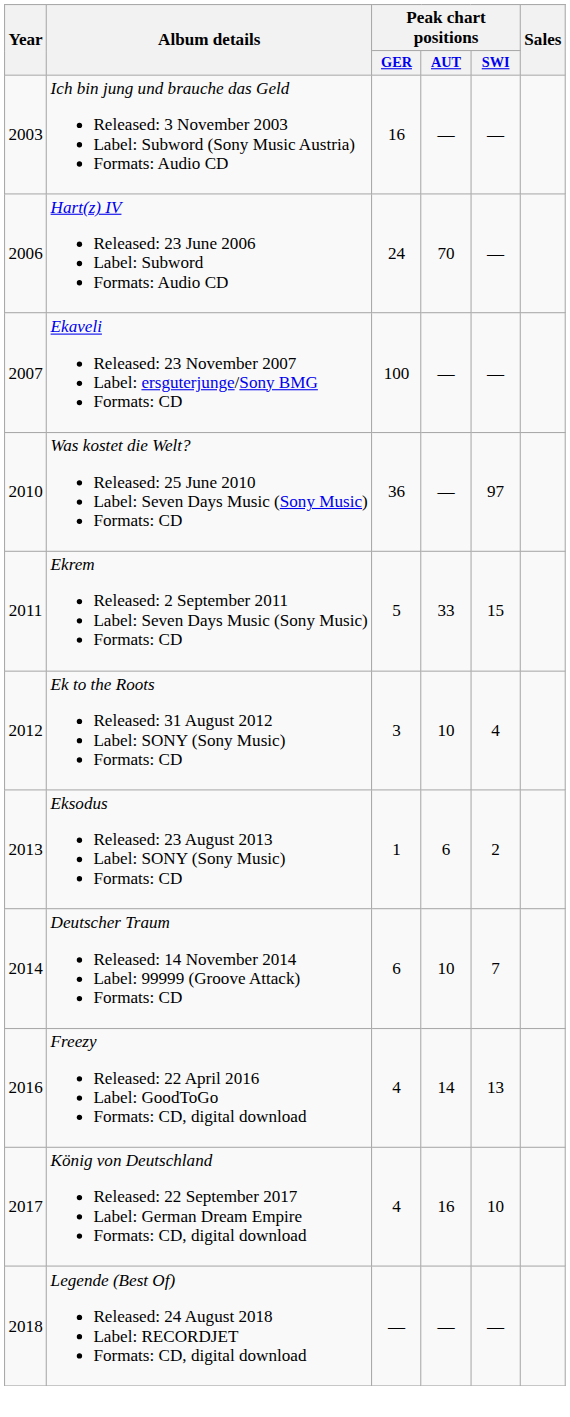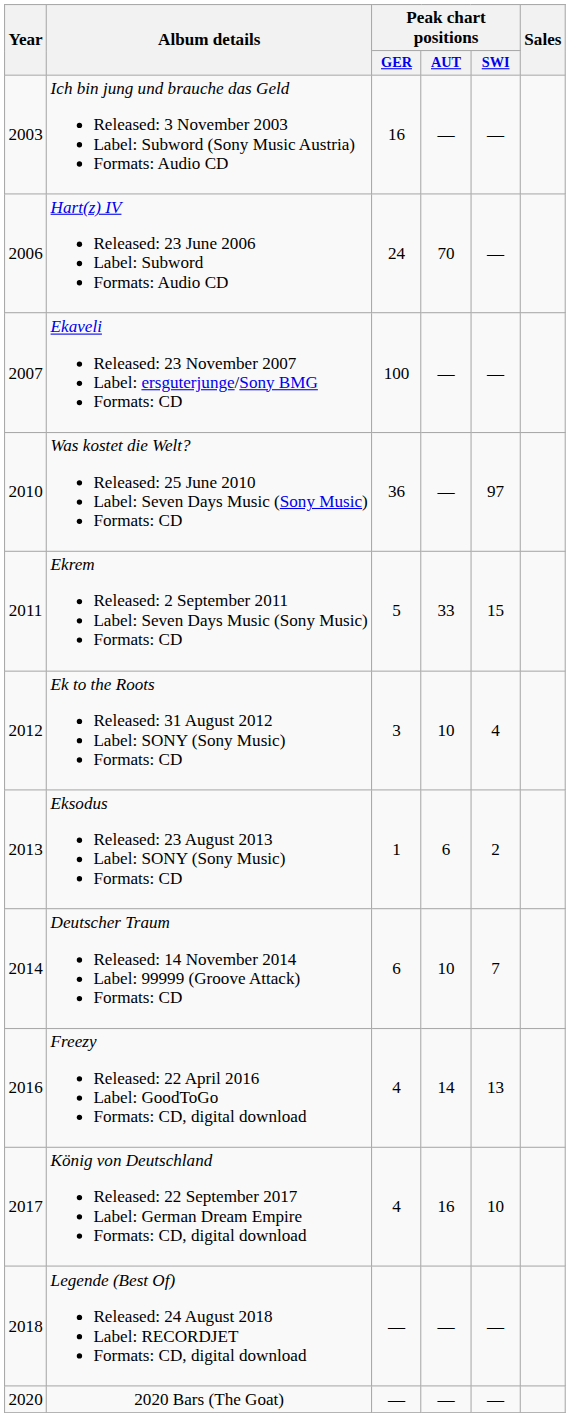+ row: 2020 | 2020 Bars (The Goat) | — | — | —
